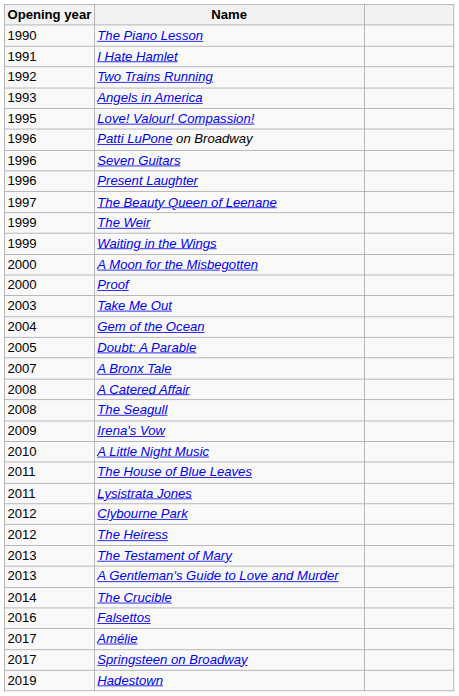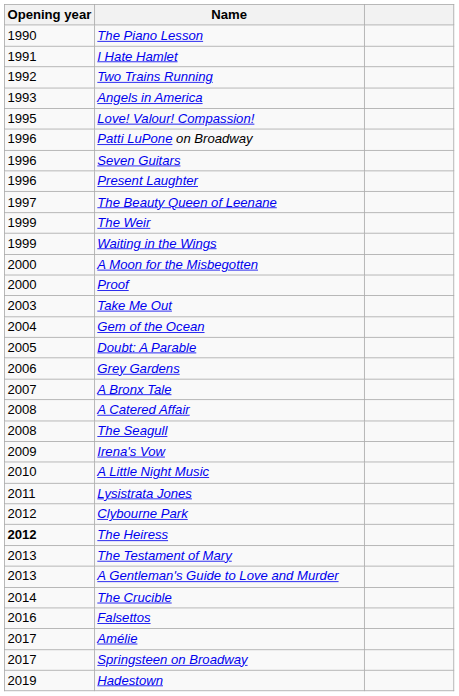+ row: 2006 | Grey Gardens
- row: 2011 | The House of Blue Leaves
The Heiress | Opening year: normal -> bold
